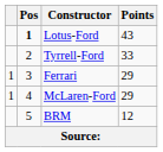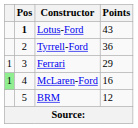Tyrrell-Ford | Points: 33 -> 36
McLaren-Ford | column 1: no background -> lightgreen background
McLaren-Ford | Points: 29 -> 16
